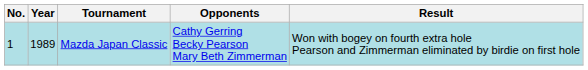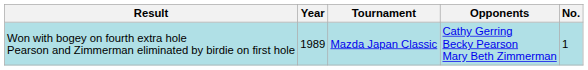columns swapped: No. <-> Result
